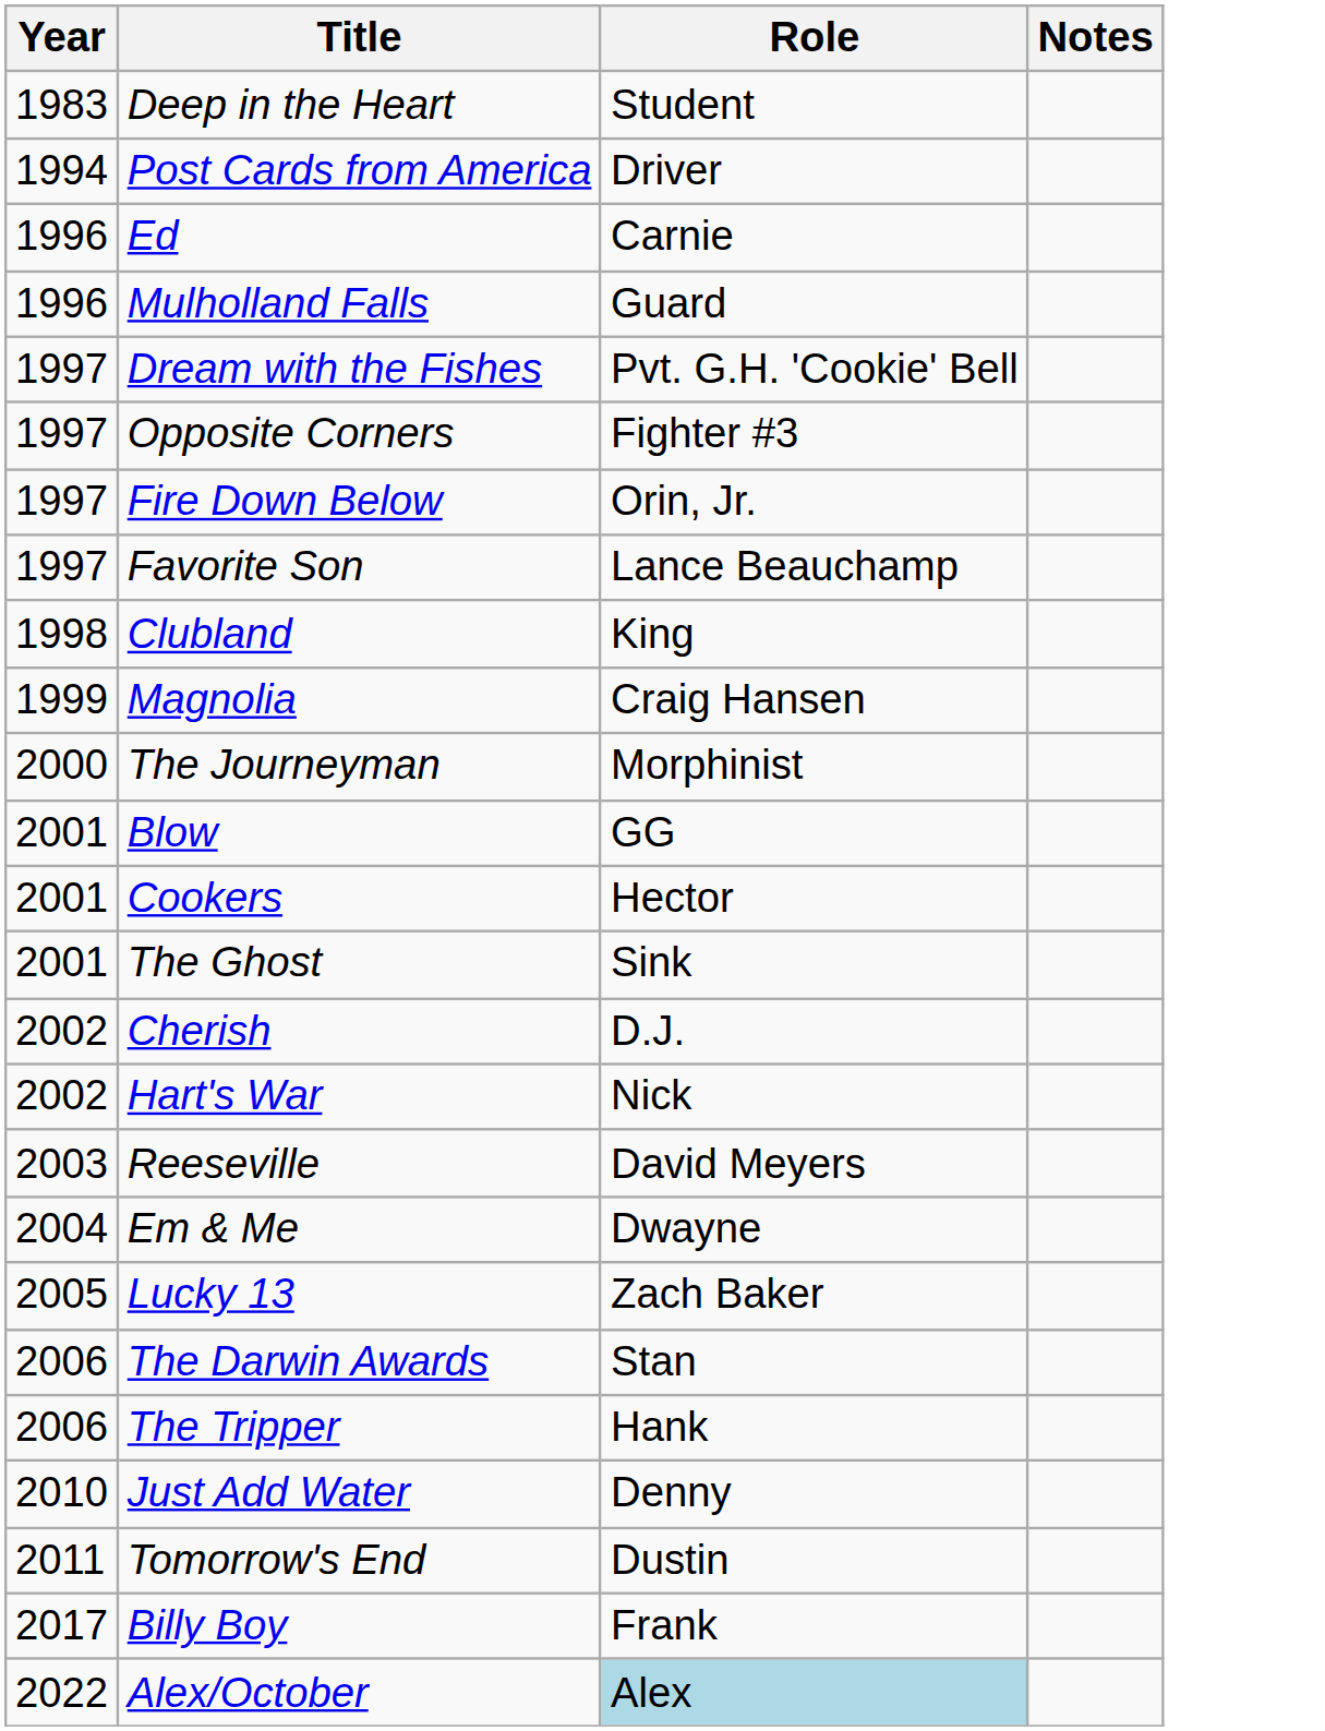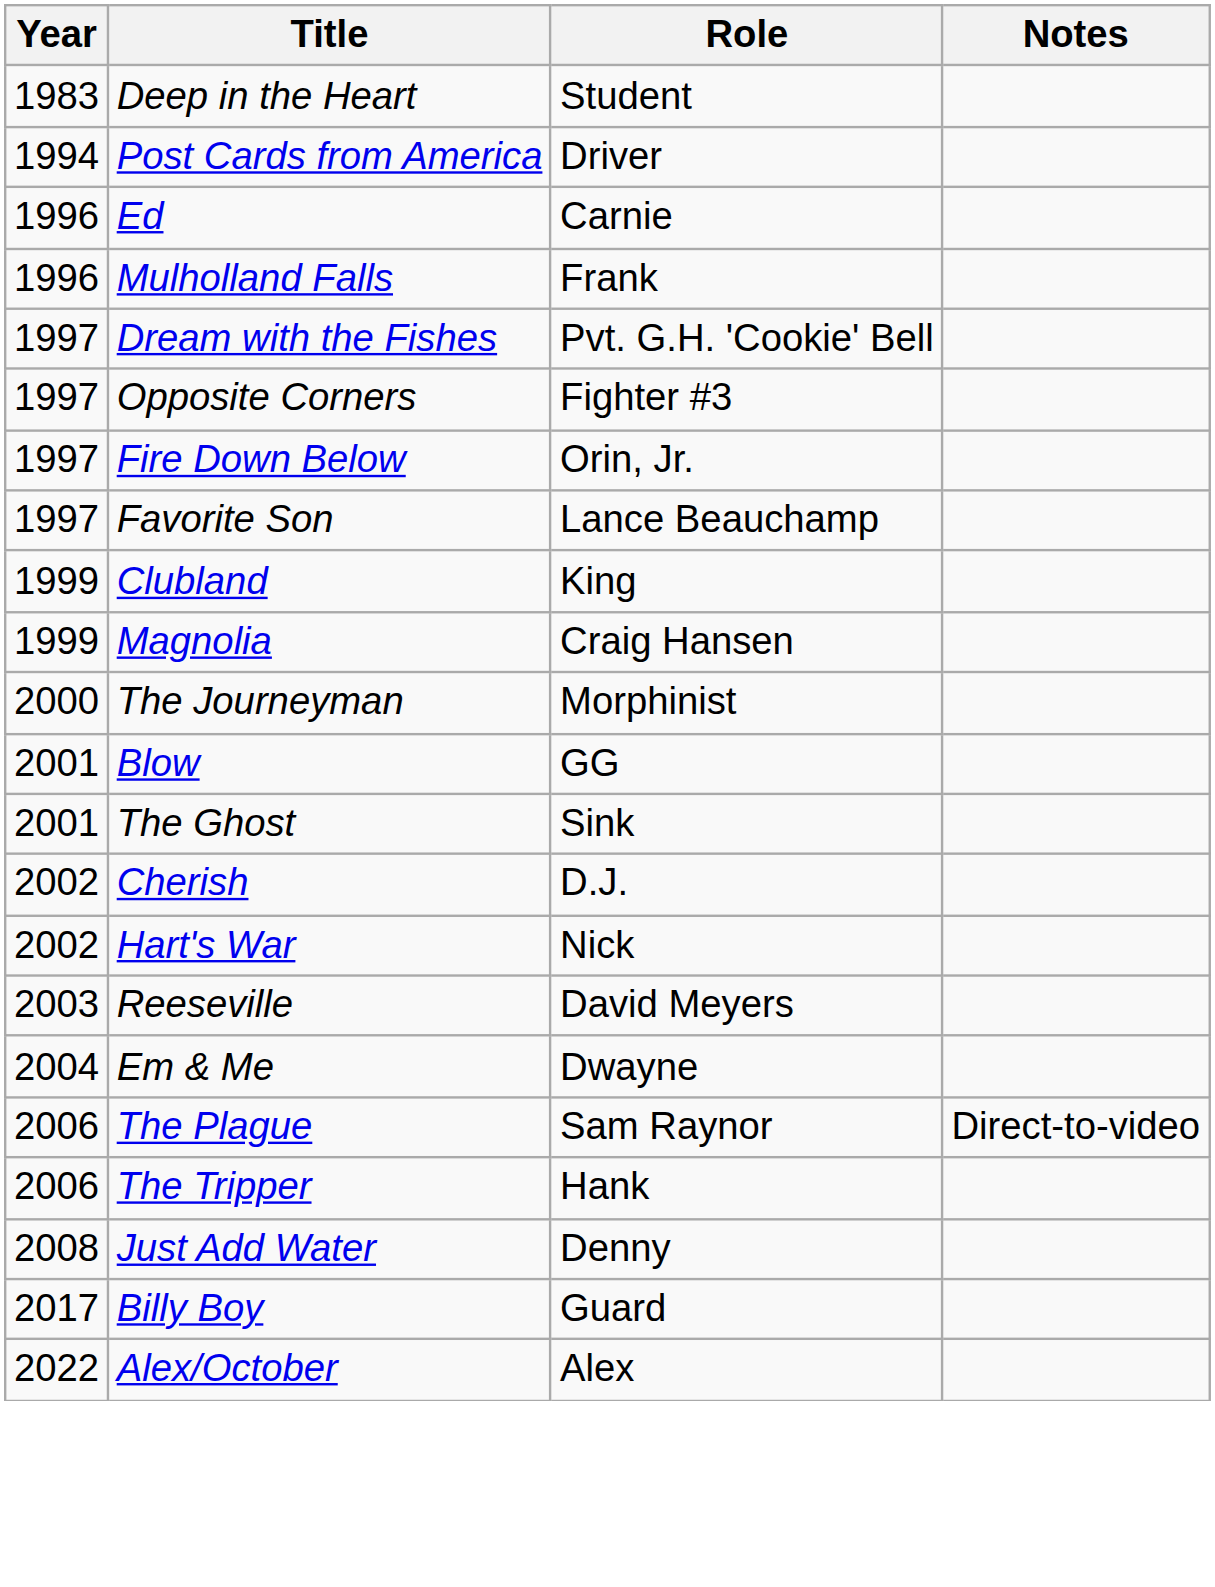Mulholland Falls | Role: Guard -> Frank
Clubland | Year: 1998 -> 1999
- row: 2001 | Cookers | Hector
- row: 2005 | Lucky 13 | Zach Baker
- row: 2006 | The Darwin Awards | Stan
+ row: 2006 | The Plague | Sam Raynor | Direct-to-video
Just Add Water | Year: 2010 -> 2008
- row: 2011 | Tomorrow's End | Dustin
Billy Boy | Role: Frank -> Guard
Alex/October | Role: lightblue background -> no background
